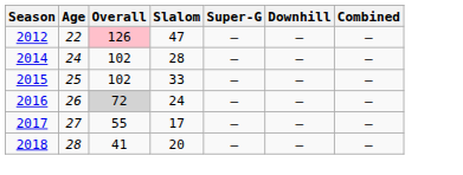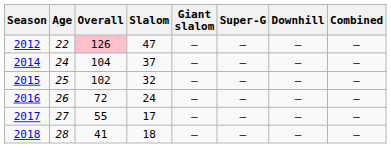+ column: Giant slalom | — | — | — | — | — | —
2014 | Overall: 102 -> 104
2014 | Slalom: 28 -> 37
2015 | Slalom: 33 -> 32
2016 | Overall: lightgrey background -> no background
2018 | Slalom: 20 -> 18
